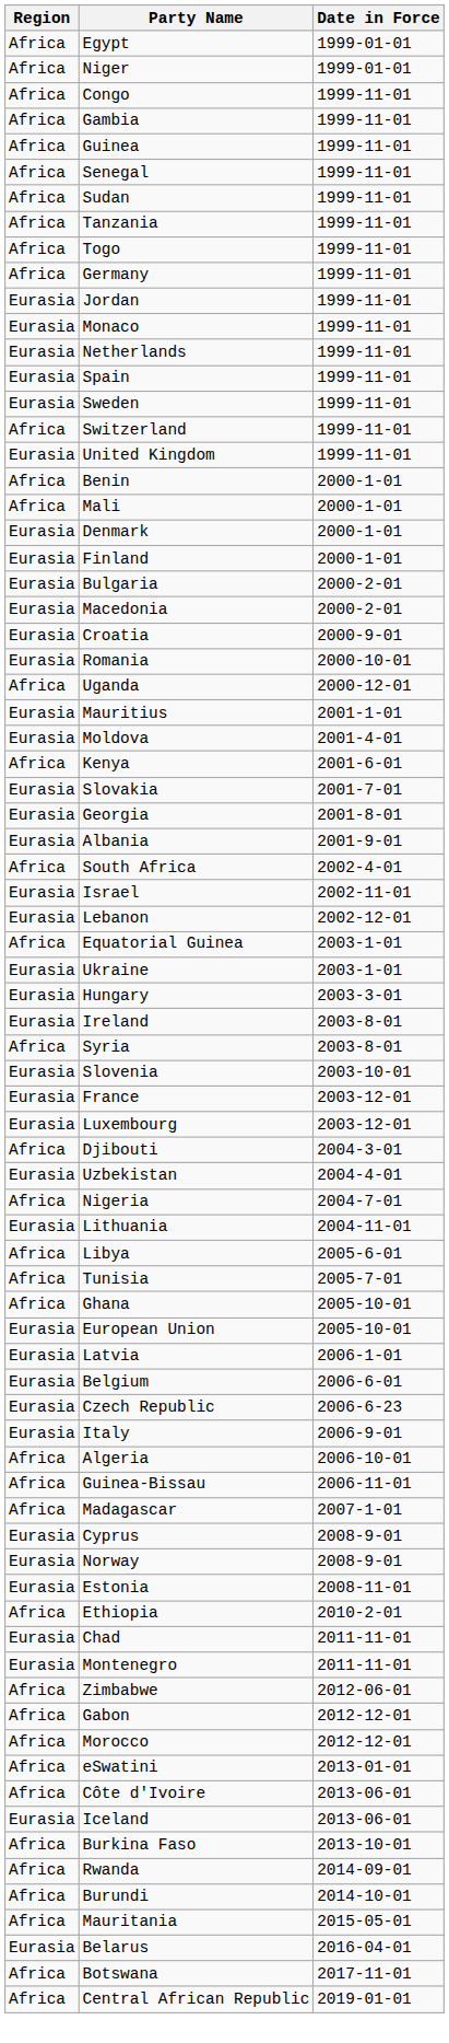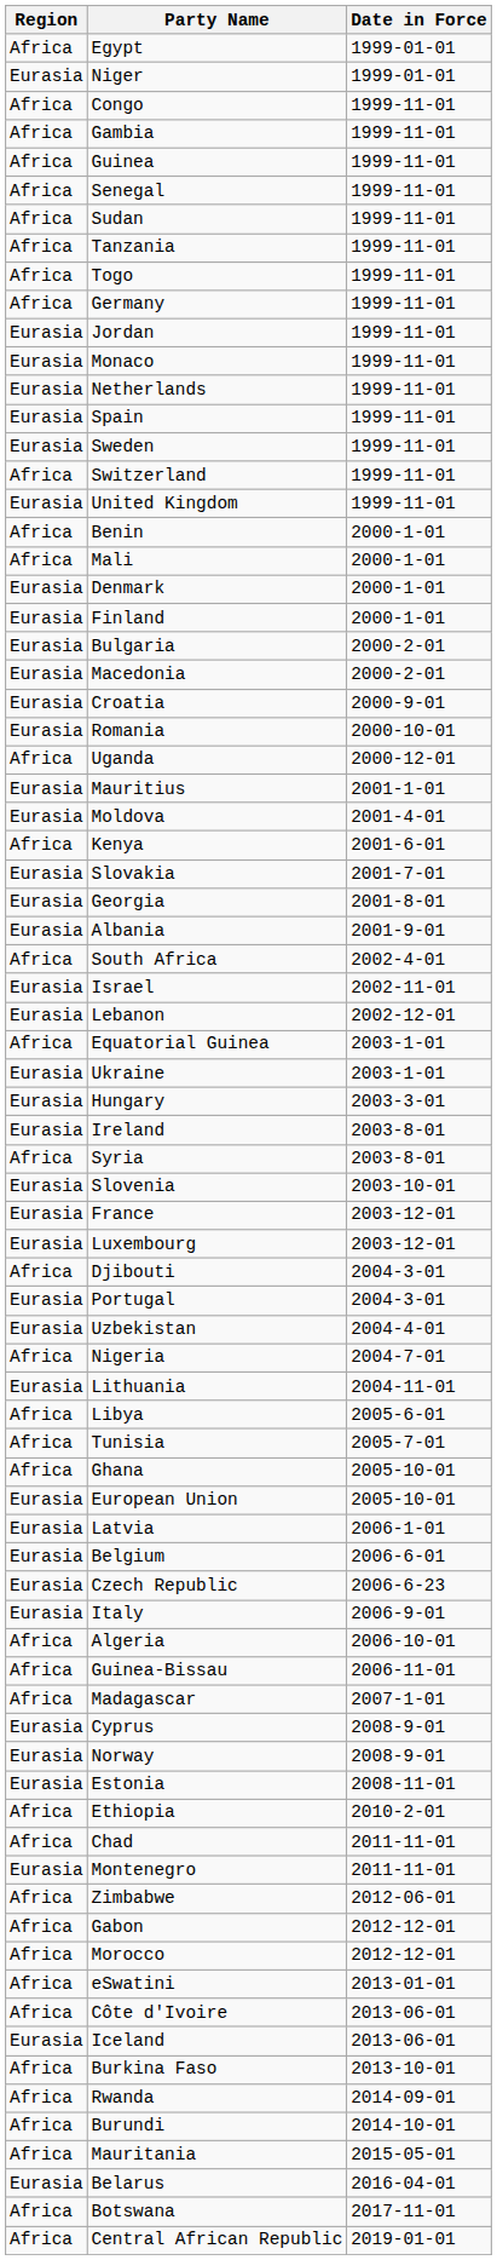Niger | Region: Africa -> Eurasia
+ row: Eurasia | Portugal | 2004-3-01
Chad | Region: Eurasia -> Africa
